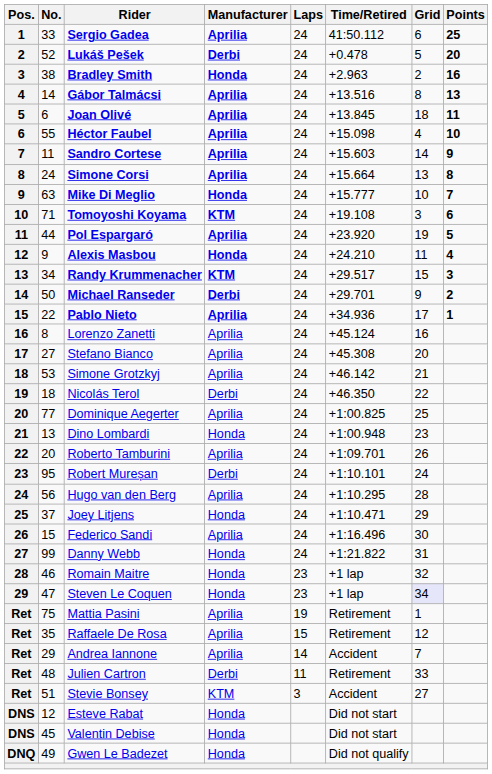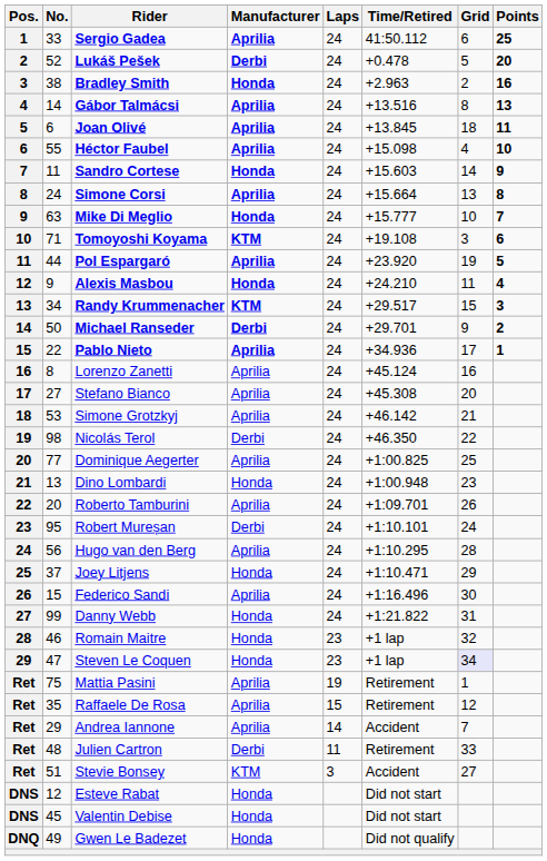Sandro Cortese | Manufacturer: Aprilia -> Honda
Nicolás Terol | No.: 18 -> 98
